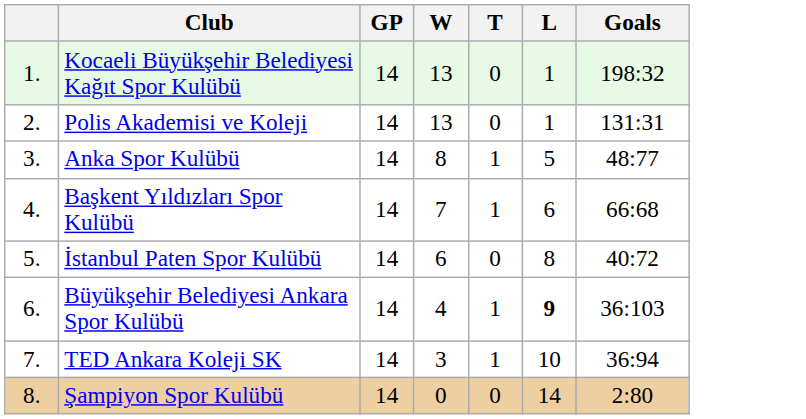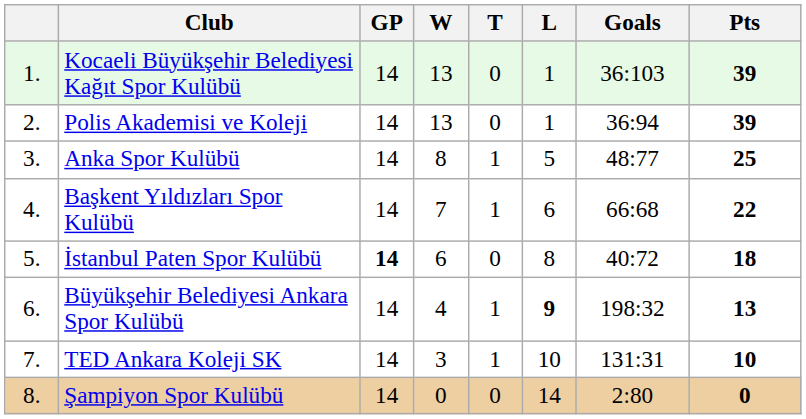+ column: Pts | 39 | 39 | 25 | 22 | 18 | 13 | 10 | 0
Kocaeli Büyükşehir Belediyesi Kağıt Spor Kulübü | Goals: 198:32 -> 36:103
Polis Akademisi ve Koleji | Goals: 131:31 -> 36:94
İstanbul Paten Spor Kulübü | GP: normal -> bold
Büyükşehir Belediyesi Ankara Spor Kulübü | Goals: 36:103 -> 198:32
TED Ankara Koleji SK | Goals: 36:94 -> 131:31
